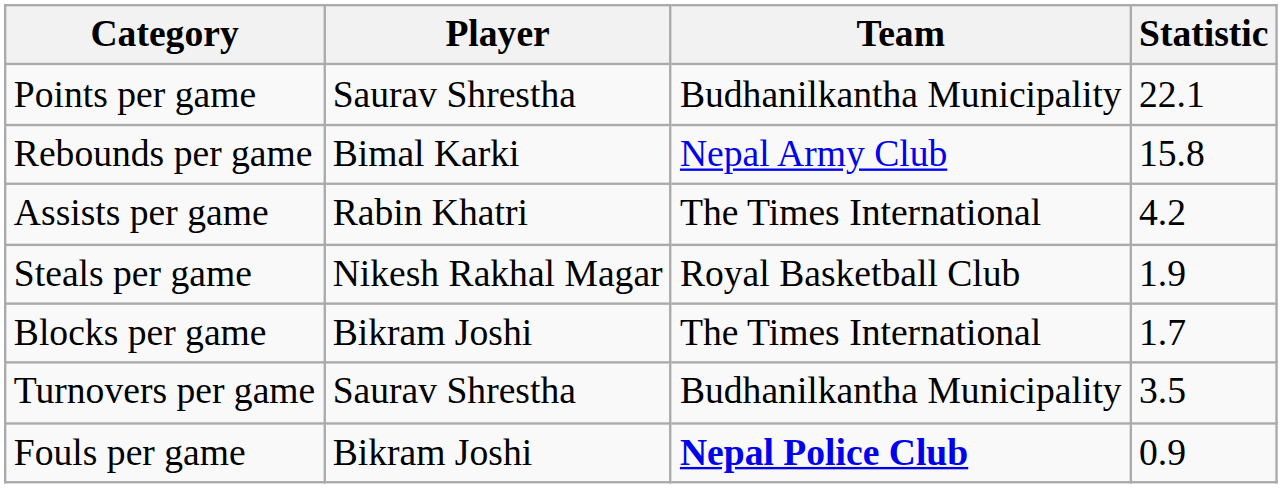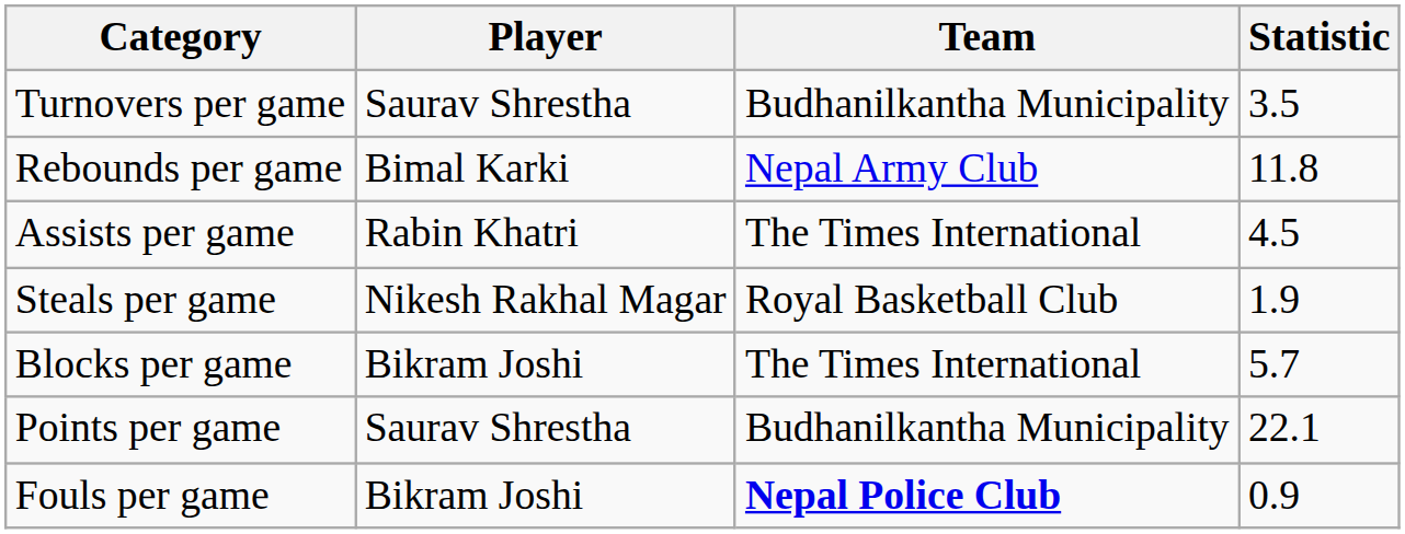rows swapped: Points per game <-> Turnovers per game
Rebounds per game | Statistic: 15.8 -> 11.8
Assists per game | Statistic: 4.2 -> 4.5
Blocks per game | Statistic: 1.7 -> 5.7
